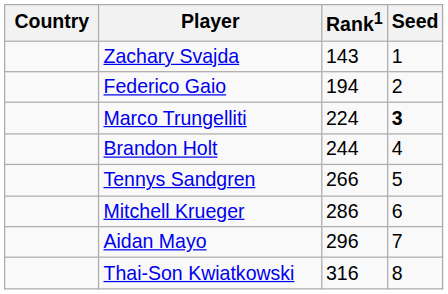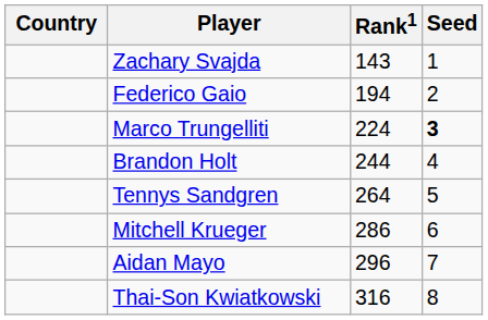Tennys Sandgren | Rank1: 266 -> 264
